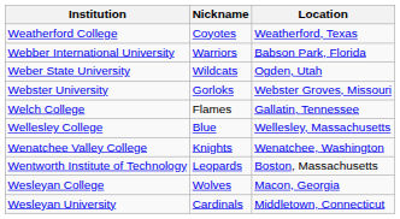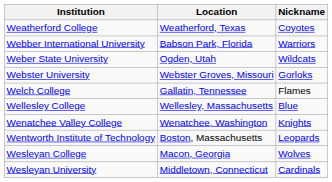columns swapped: Nickname <-> Location
